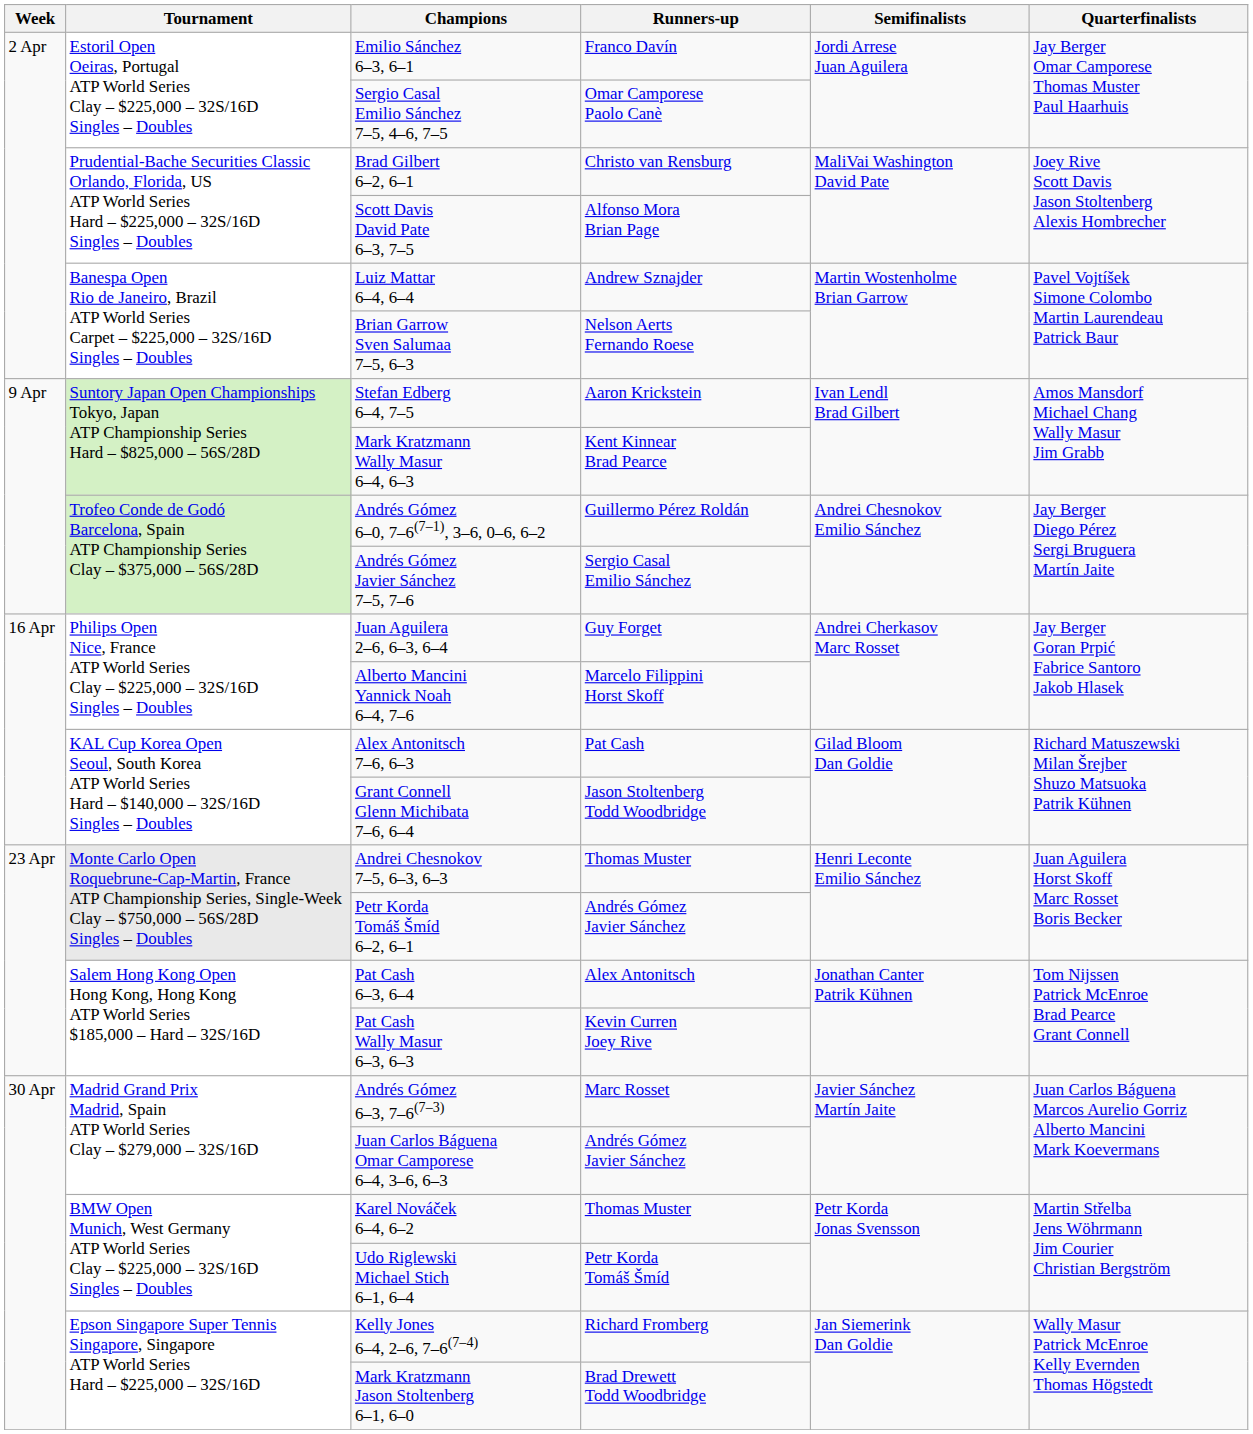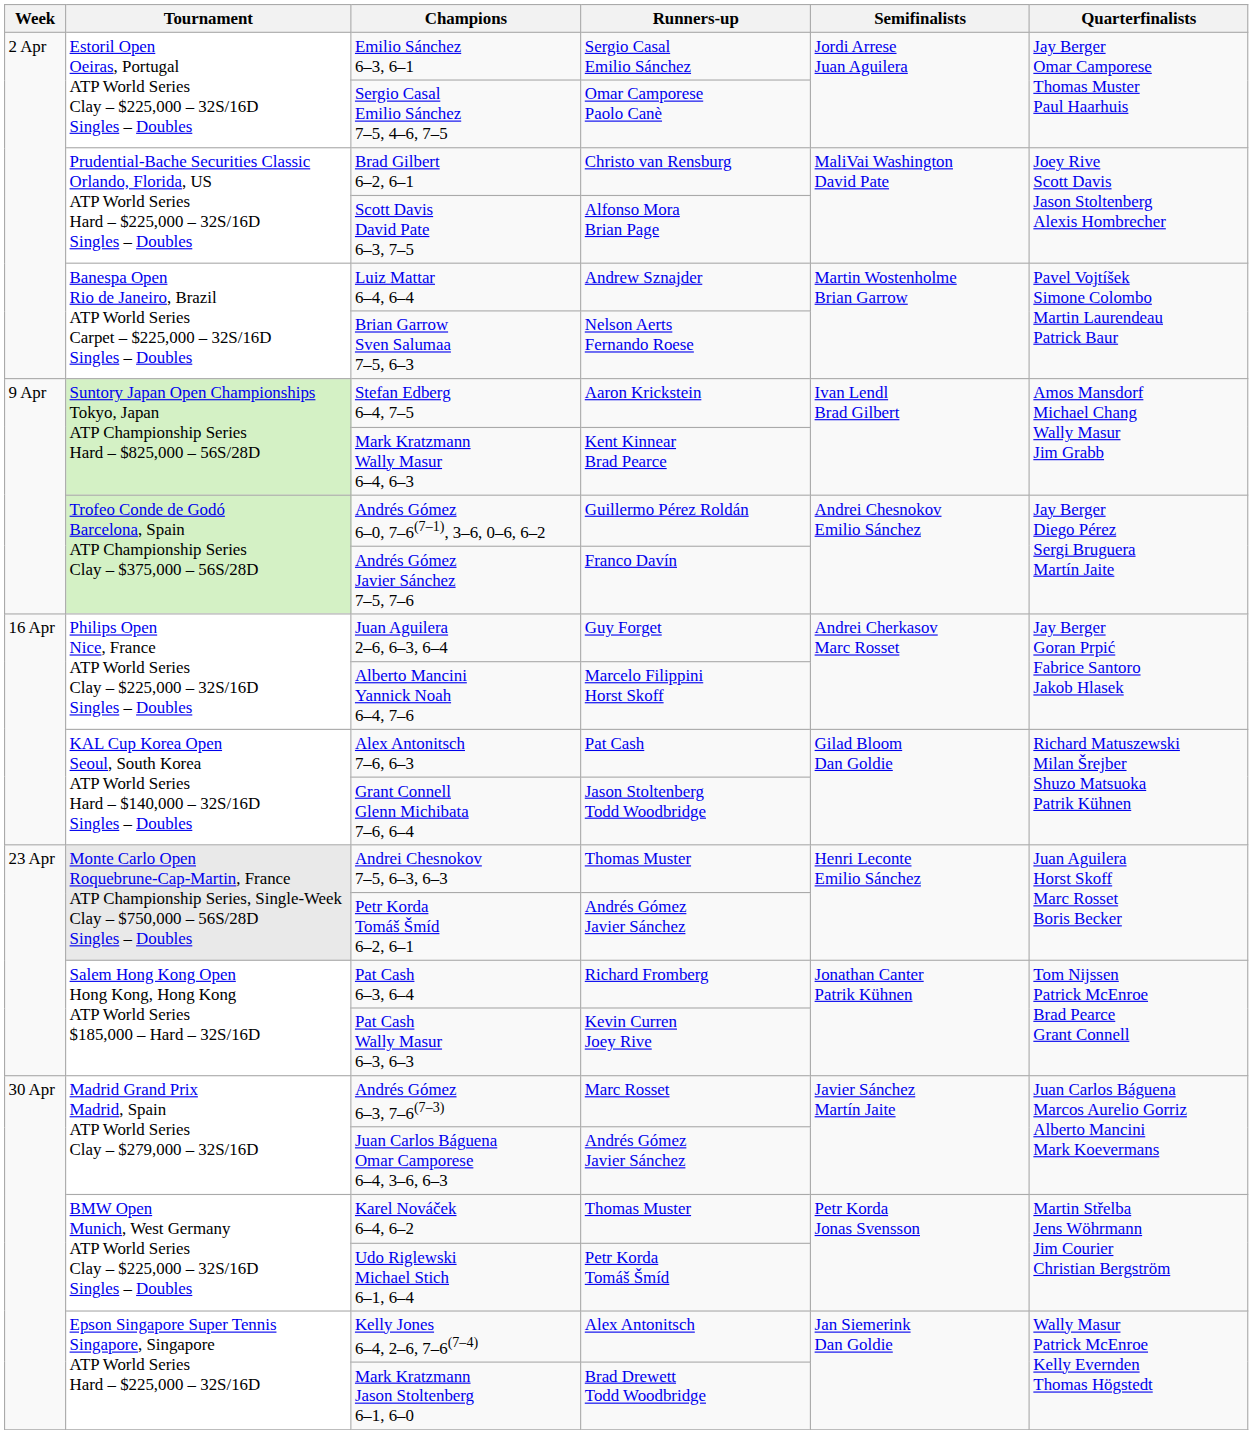Emilio Sánchez 6–3, 6–1 | Runners-up: Franco Davín -> Sergio Casal Emilio Sánchez
Andrés Gómez Javier Sánchez 7–5, 7–6 | Runners-up: Sergio Casal Emilio Sánchez -> Franco Davín
Pat Cash 6–3, 6–4 | Runners-up: Alex Antonitsch -> Richard Fromberg
Kelly Jones 6–4, 2–6, 7–6(7–4) | Runners-up: Richard Fromberg -> Alex Antonitsch
